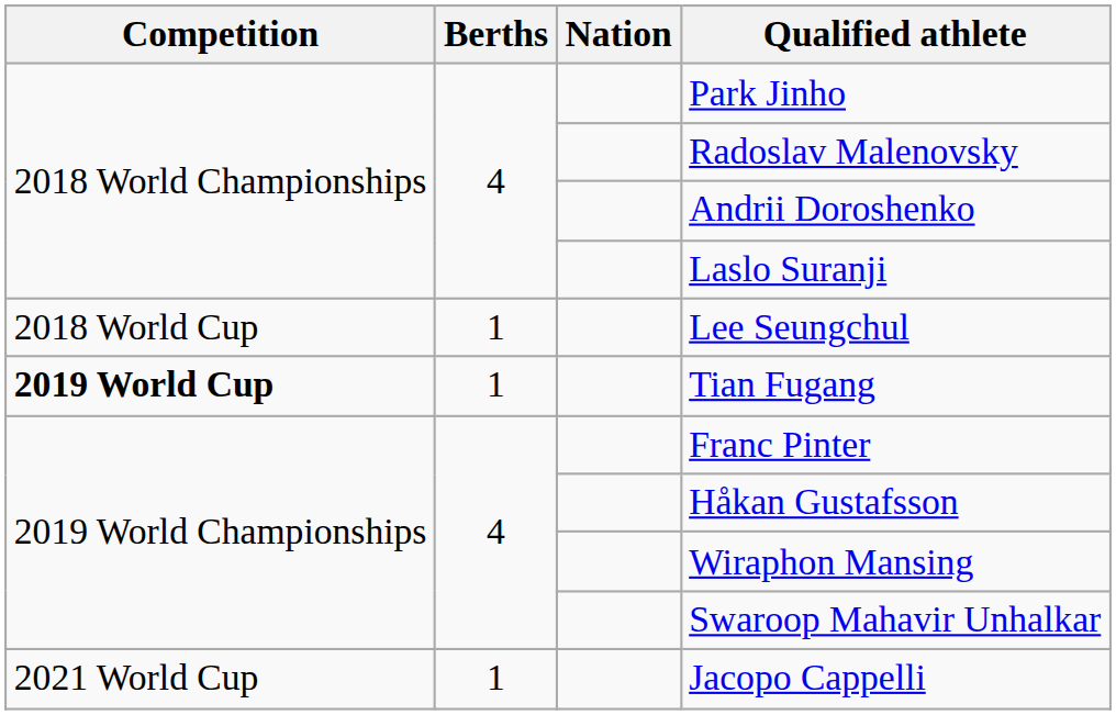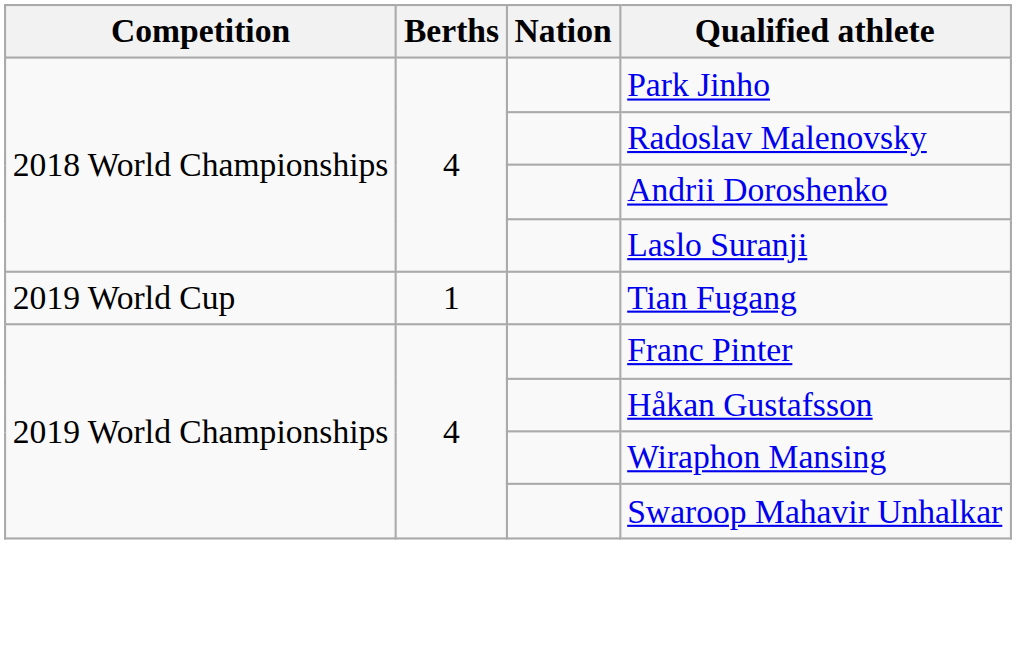- row: 2018 World Cup | 1 | Lee Seungchul
Tian Fugang | Competition: bold -> normal
- row: 2021 World Cup | 1 | Jacopo Cappelli
